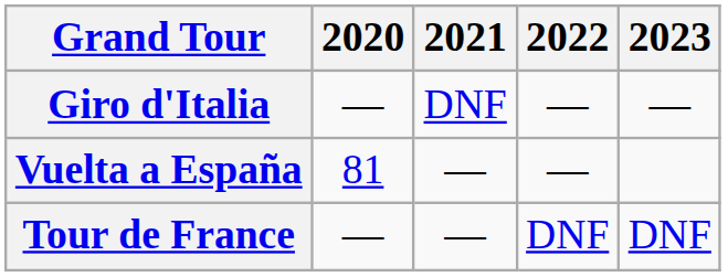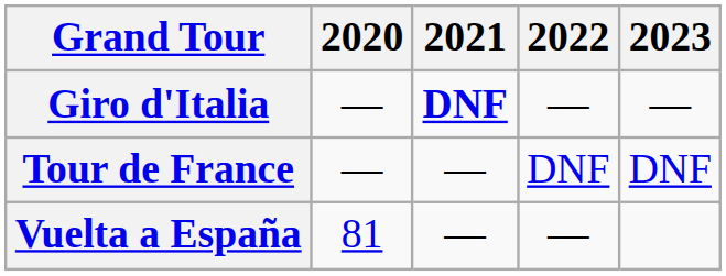Giro d'Italia | 2021: normal -> bold
rows swapped: Tour de France <-> Vuelta a España
